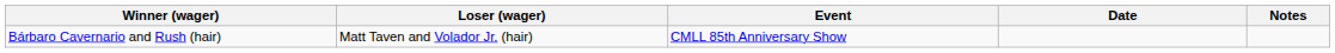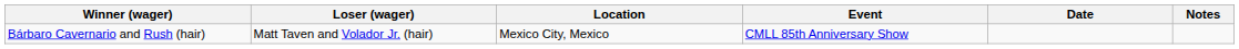+ column: Location | Mexico City, Mexico
